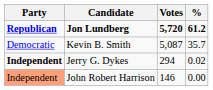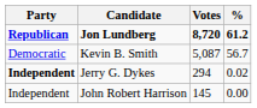Jon Lundberg | Votes: 5,720 -> 8,720
Kevin B. Smith | %: 35.7 -> 56.7
John Robert Harrison | Party: lightsalmon background -> no background
John Robert Harrison | Votes: 146 -> 145
